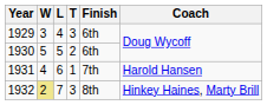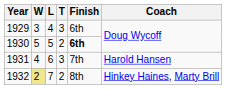1930 | Finish: normal -> bold
1931 | T: 1 -> 3
1932 | T: 3 -> 2
